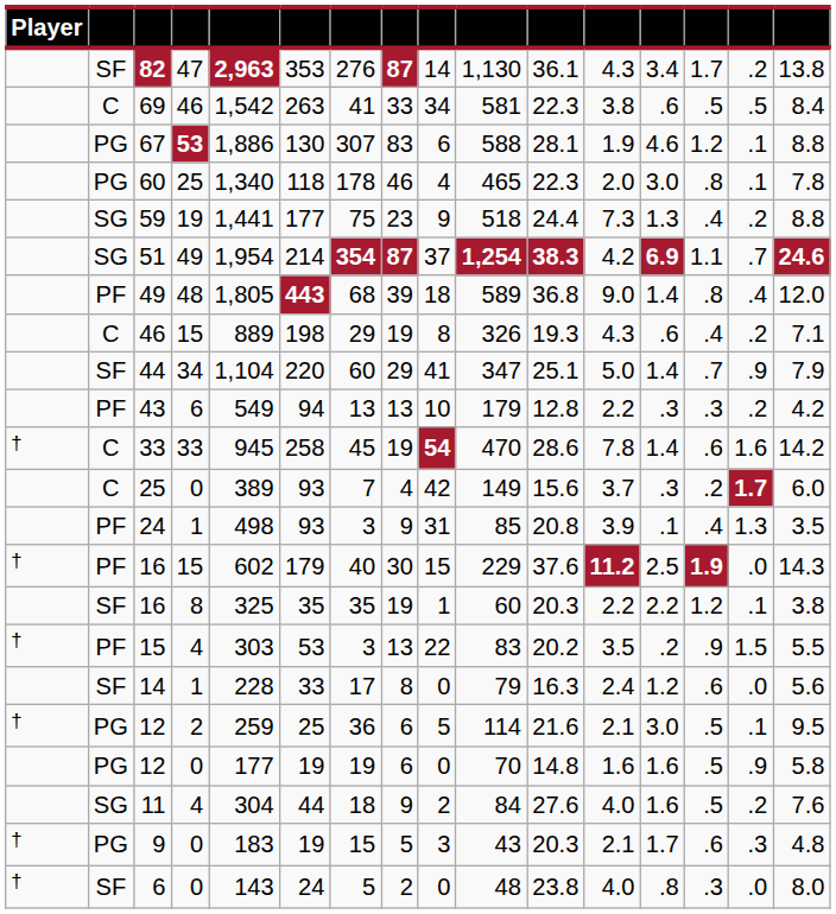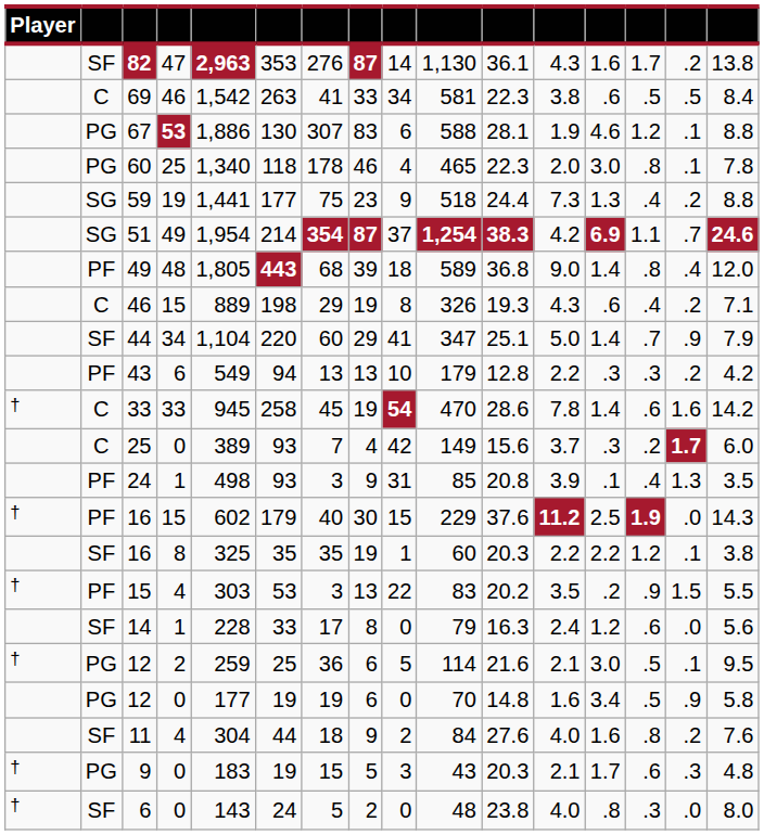82 | column 13: 3.4 -> 1.6
12 / 0 | column 13: 1.6 -> 3.4
11 | column 2: SG -> SF
11 | column 14: .5 -> .8
